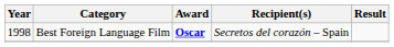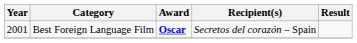Best Foreign Language Film | Year: 1998 -> 2001
